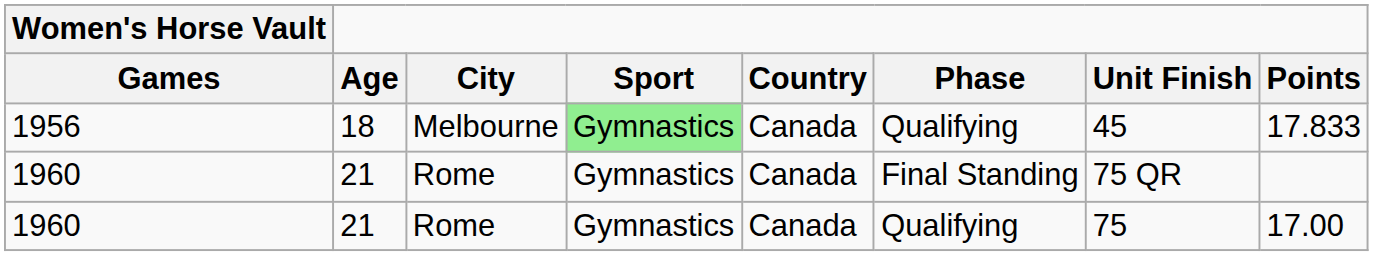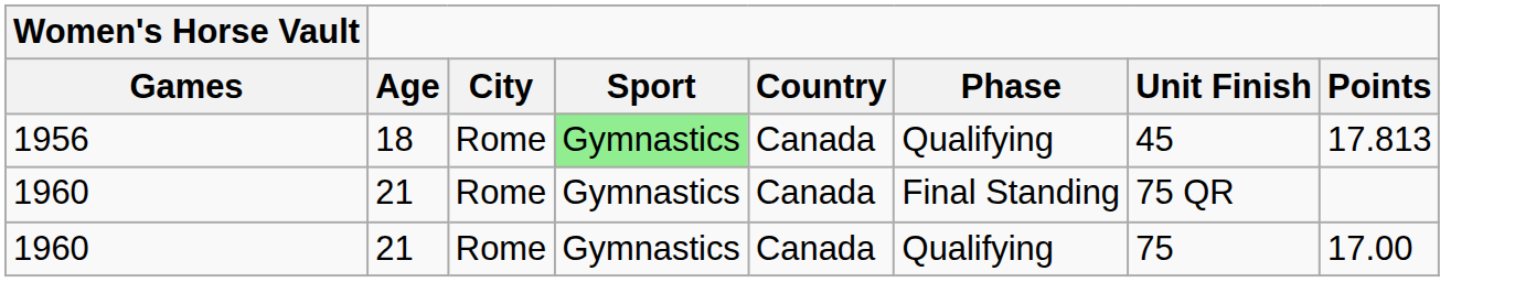1956 | City: Melbourne -> Rome
1956 | Points: 17.833 -> 17.813
